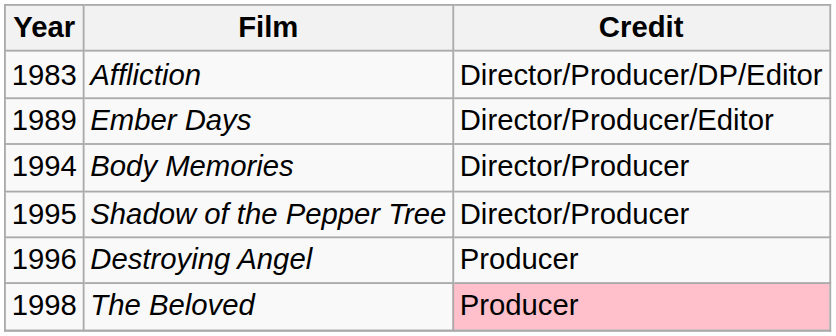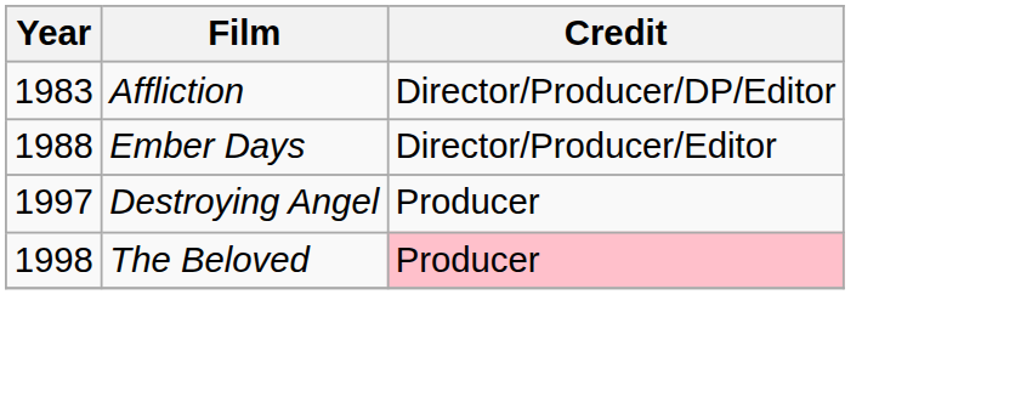Ember Days | Year: 1989 -> 1988
- row: 1994 | Body Memories | Director/Producer
- row: 1995 | Shadow of the Pepper Tree | Director/Producer
Destroying Angel | Year: 1996 -> 1997
